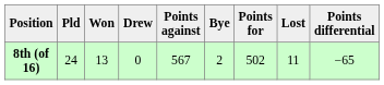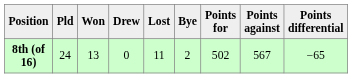columns swapped: Lost <-> Points against
